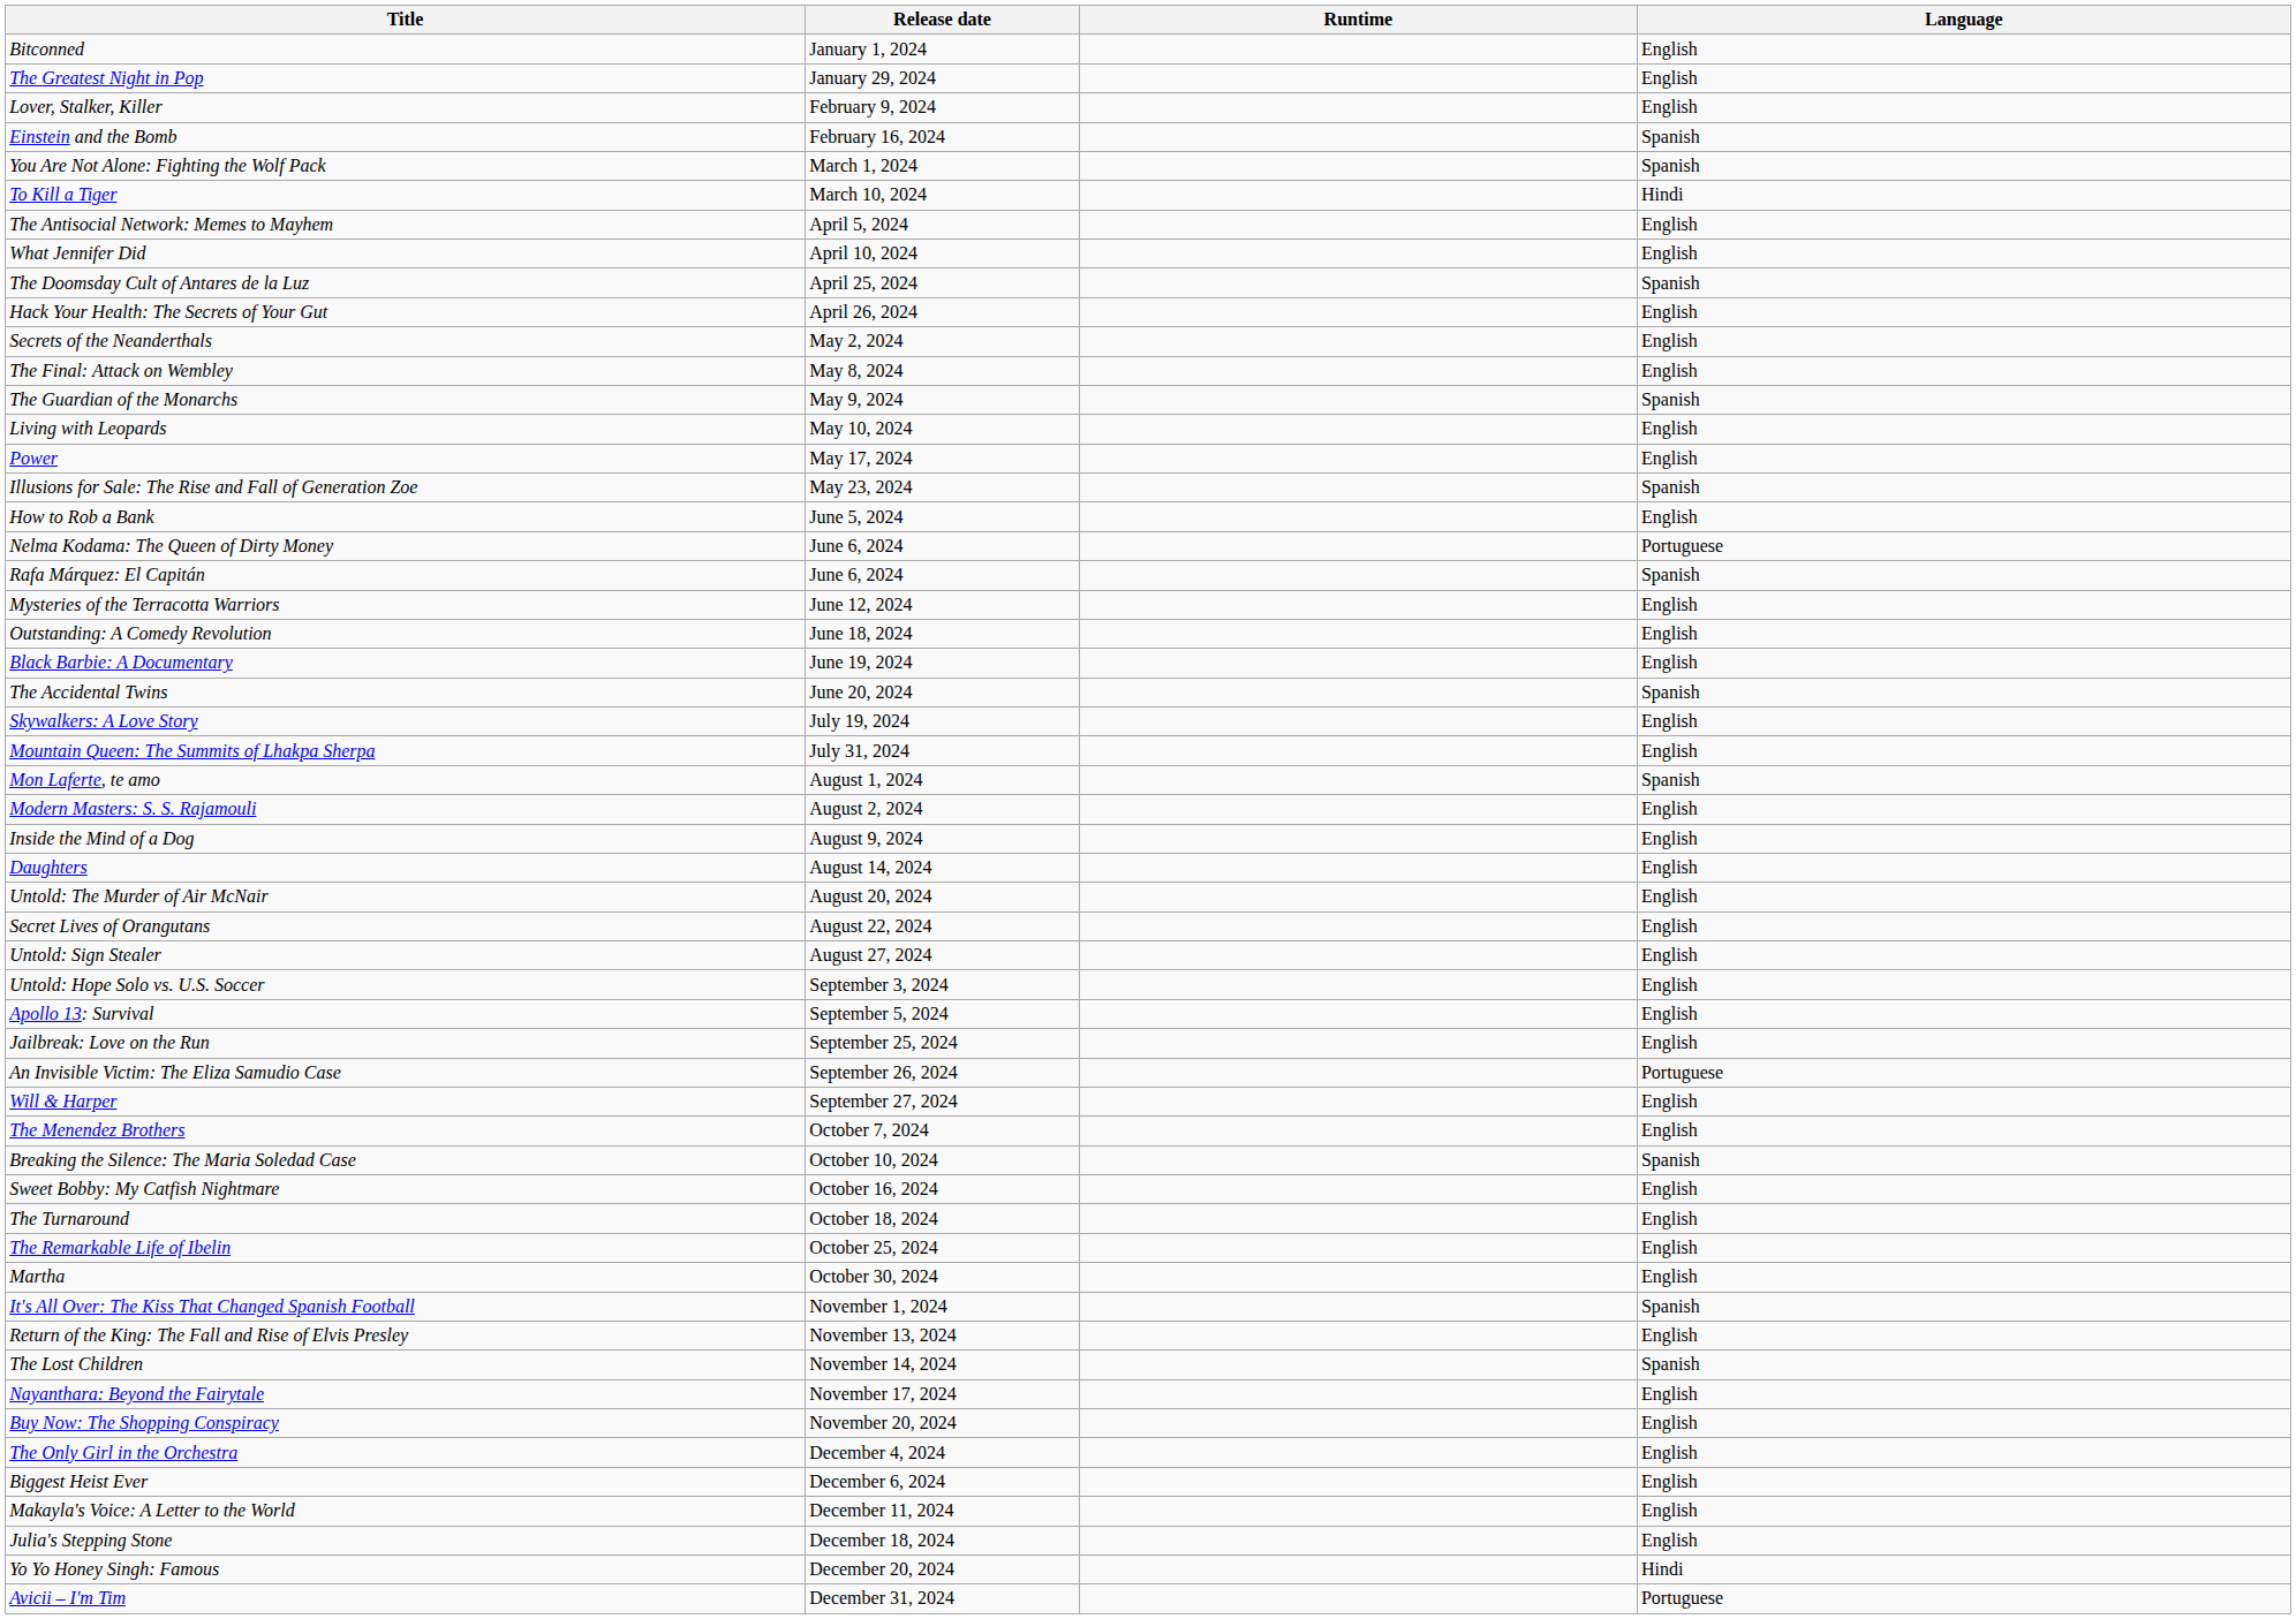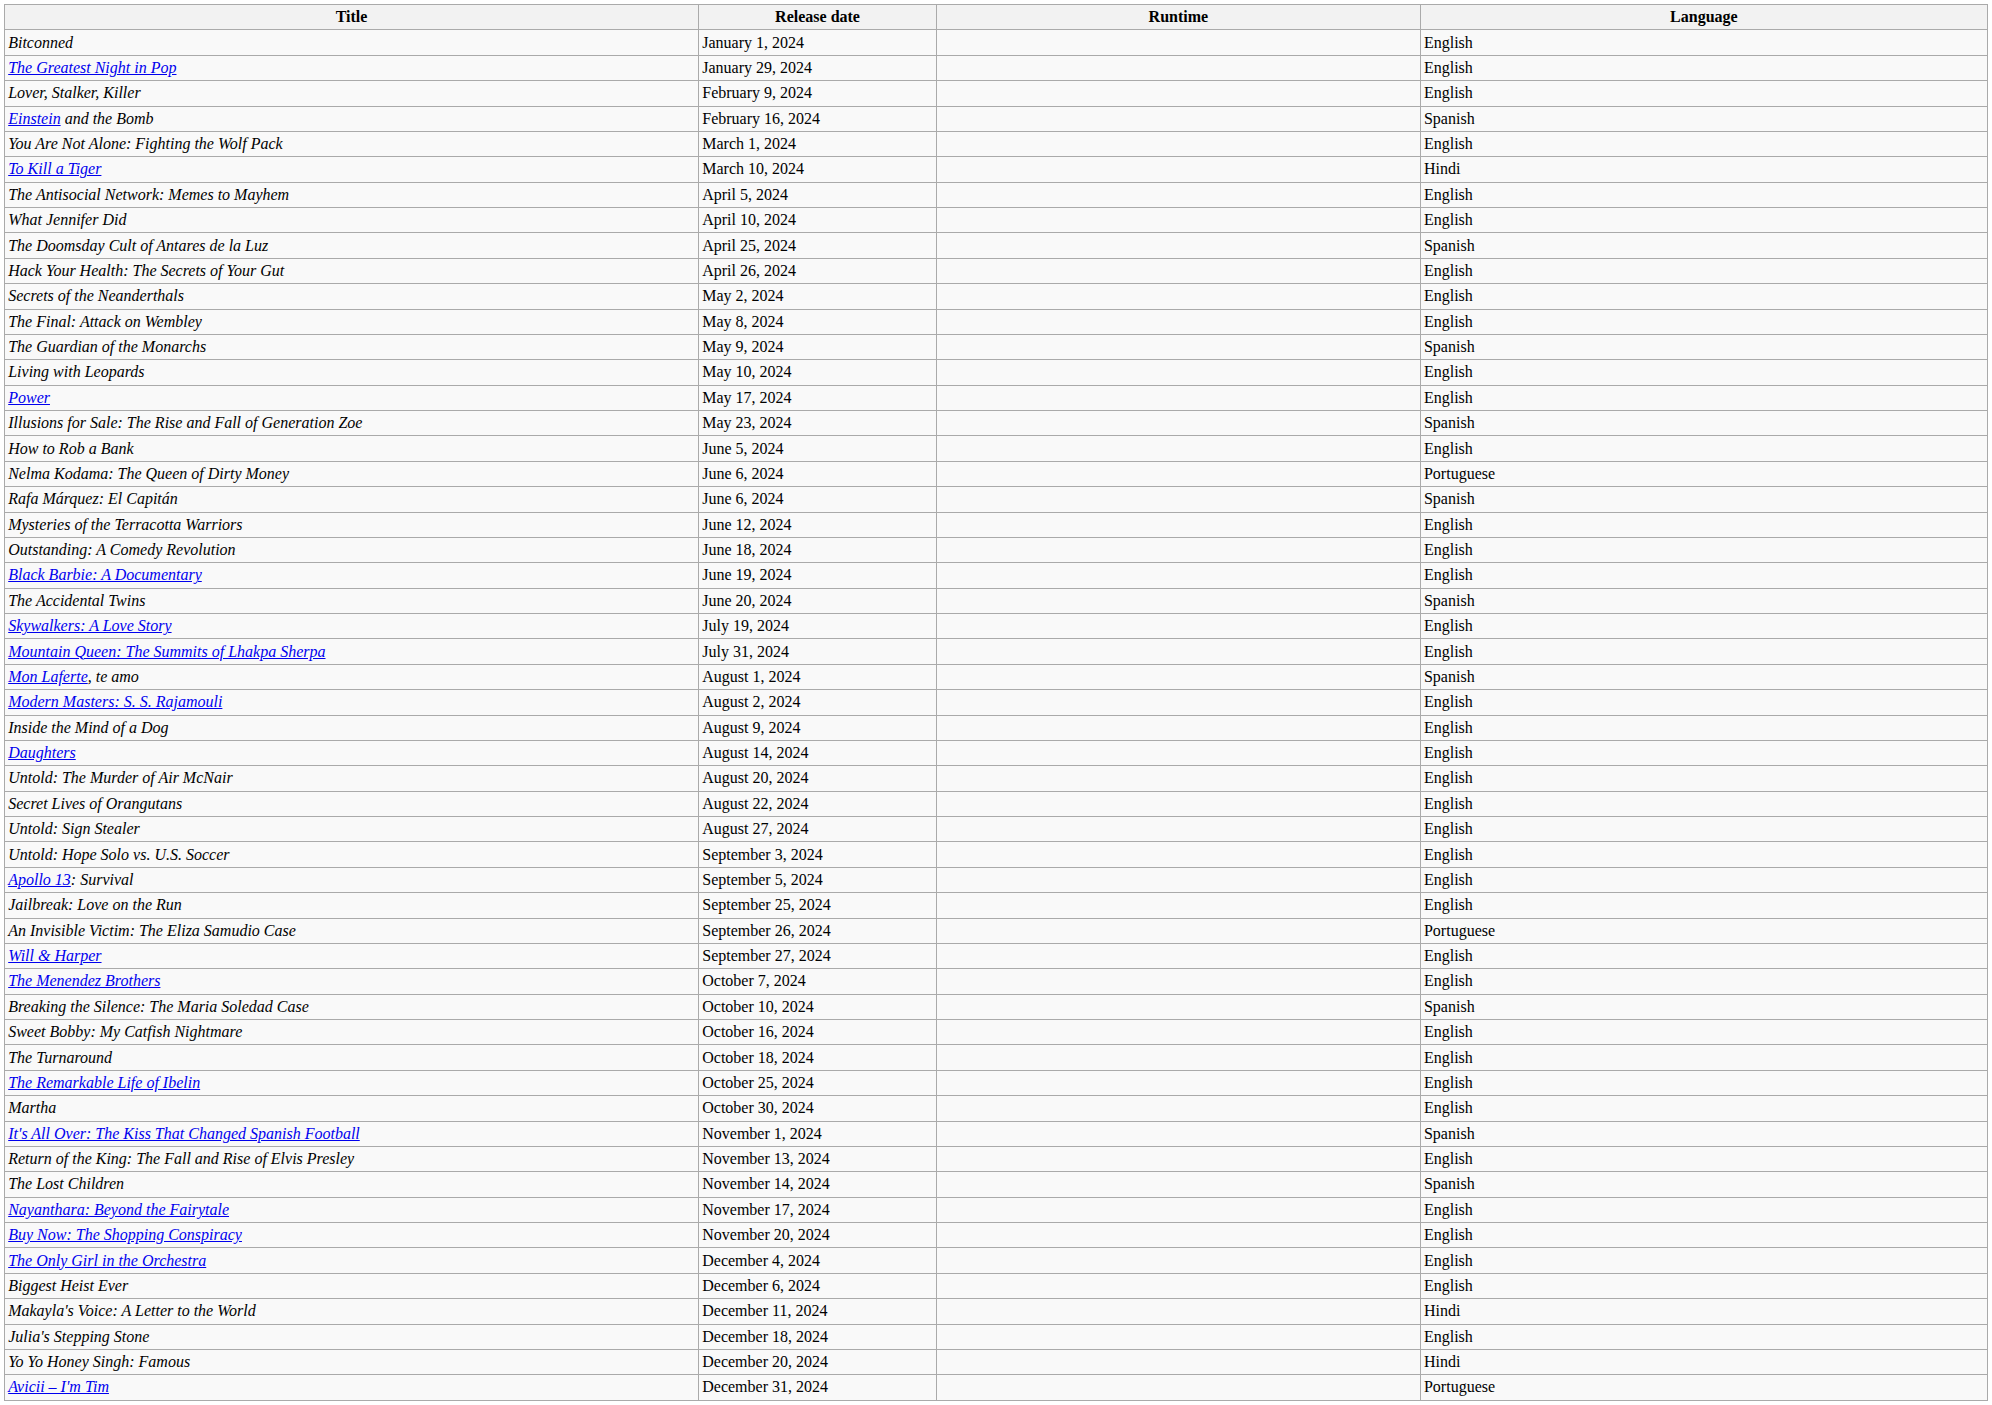You Are Not Alone: Fighting the Wolf Pack | Language: Spanish -> English
Makayla's Voice: A Letter to the World | Language: English -> Hindi
